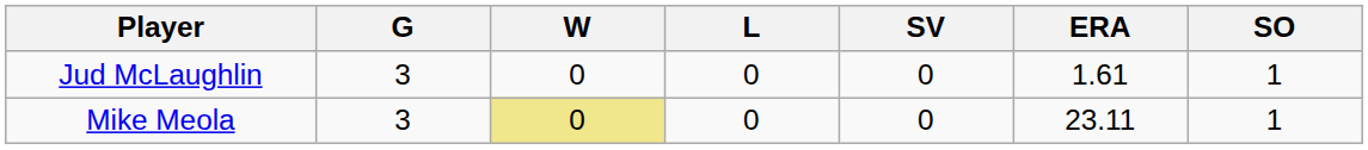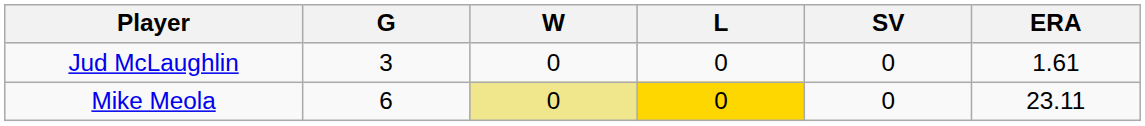- column: SO | 1 | 1
Mike Meola | G: 3 -> 6
Mike Meola | L: no background -> gold background
